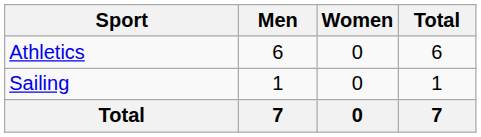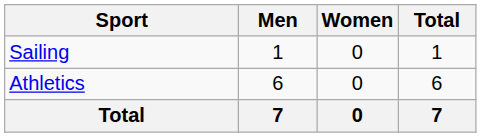rows swapped: Athletics <-> Sailing
